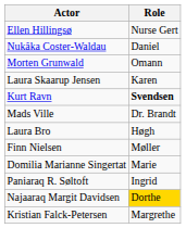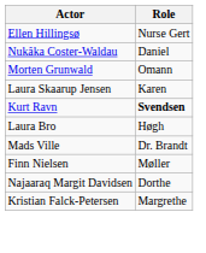rows swapped: Laura Bro <-> Mads Ville
- row: Domilia Marianne Singertat | Marie
- row: Paniaraq R. Søltoft | Ingrid
Najaaraq Margit Davidsen | Role: gold background -> no background
